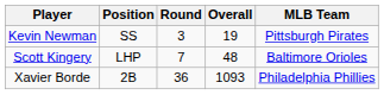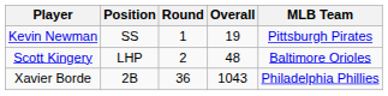Kevin Newman | Round: 3 -> 1
Scott Kingery | Round: 7 -> 2
Xavier Borde | Overall: 1093 -> 1043
